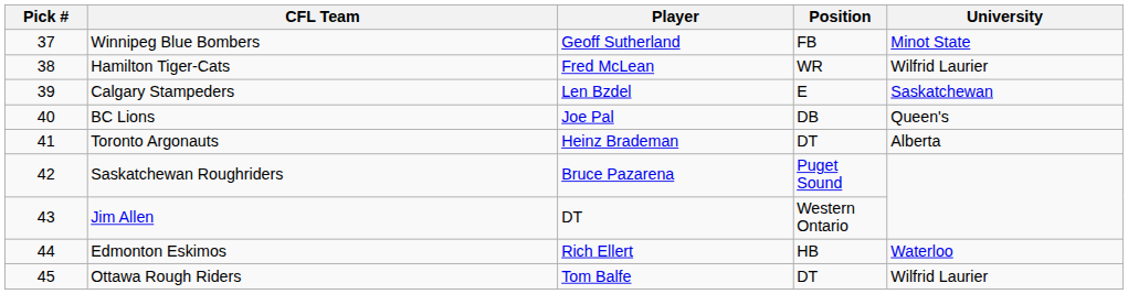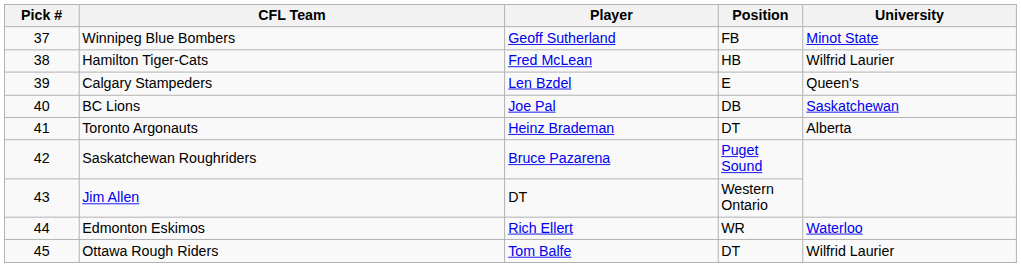Hamilton Tiger-Cats | Position: WR -> HB
Calgary Stampeders | University: Saskatchewan -> Queen's
BC Lions | University: Queen's -> Saskatchewan
Edmonton Eskimos | Position: HB -> WR
